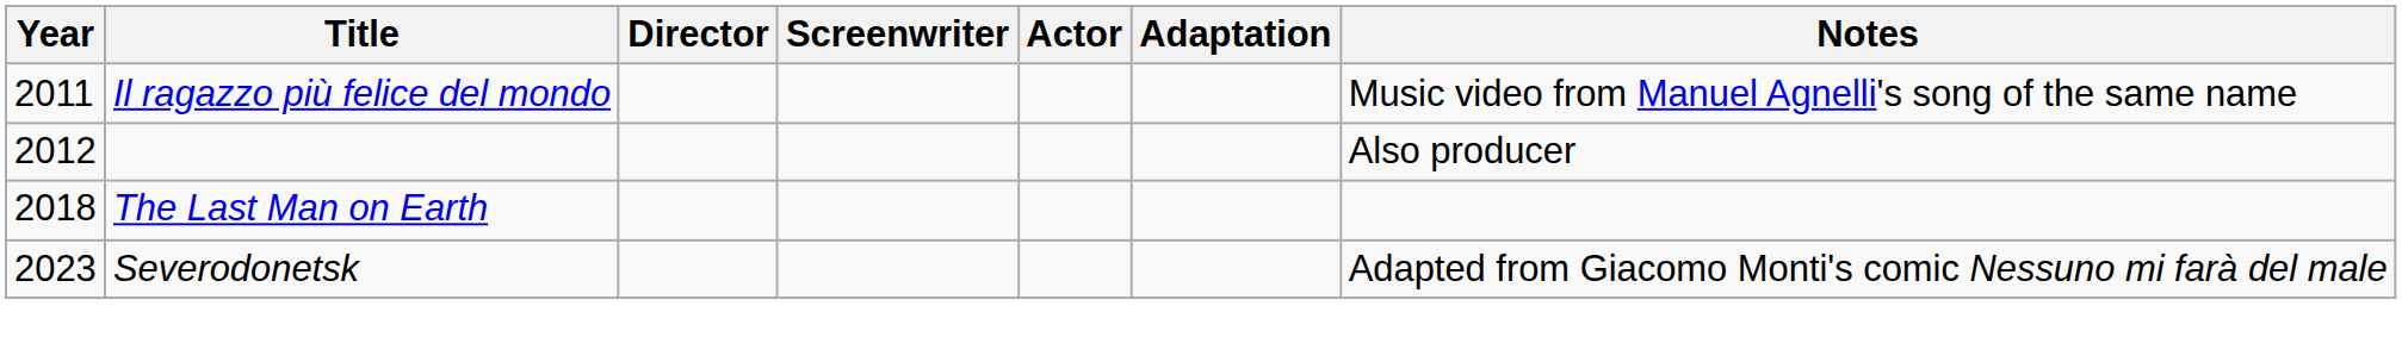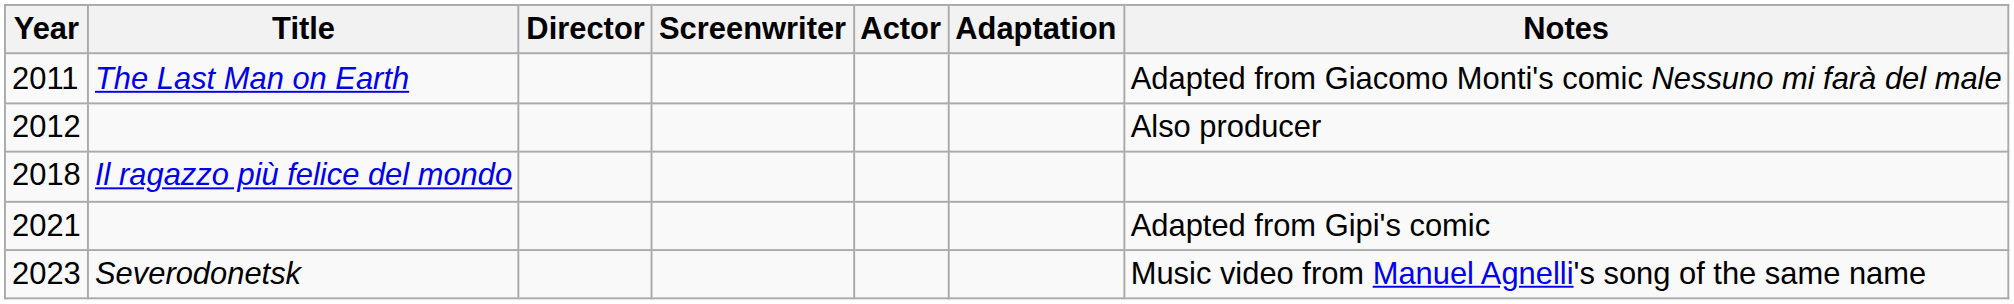2011 | Title: Il ragazzo più felice del mondo -> The Last Man on Earth
2011 | Notes: Music video from Manuel Agnelli's song of the same name -> Adapted from Giacomo Monti's comic Nessuno mi farà del male
2018 | Title: The Last Man on Earth -> Il ragazzo più felice del mondo
+ row: 2021 | Adapted from Gipi's comic
2023 | Notes: Adapted from Giacomo Monti's comic Nessuno mi farà del male -> Music video from Manuel Agnelli's song of the same name
